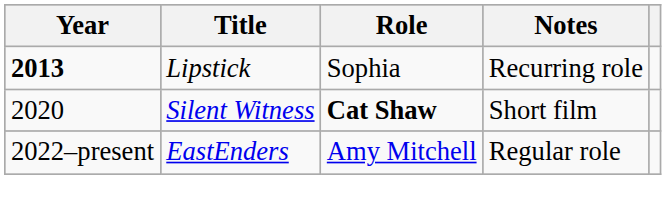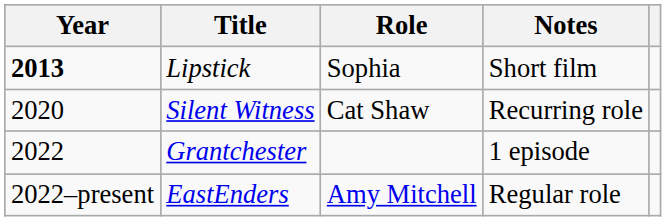Lipstick | Notes: Recurring role -> Short film
Silent Witness | Role: bold -> normal
Silent Witness | Notes: Short film -> Recurring role
+ row: 2022 | Grantchester | 1 episode
